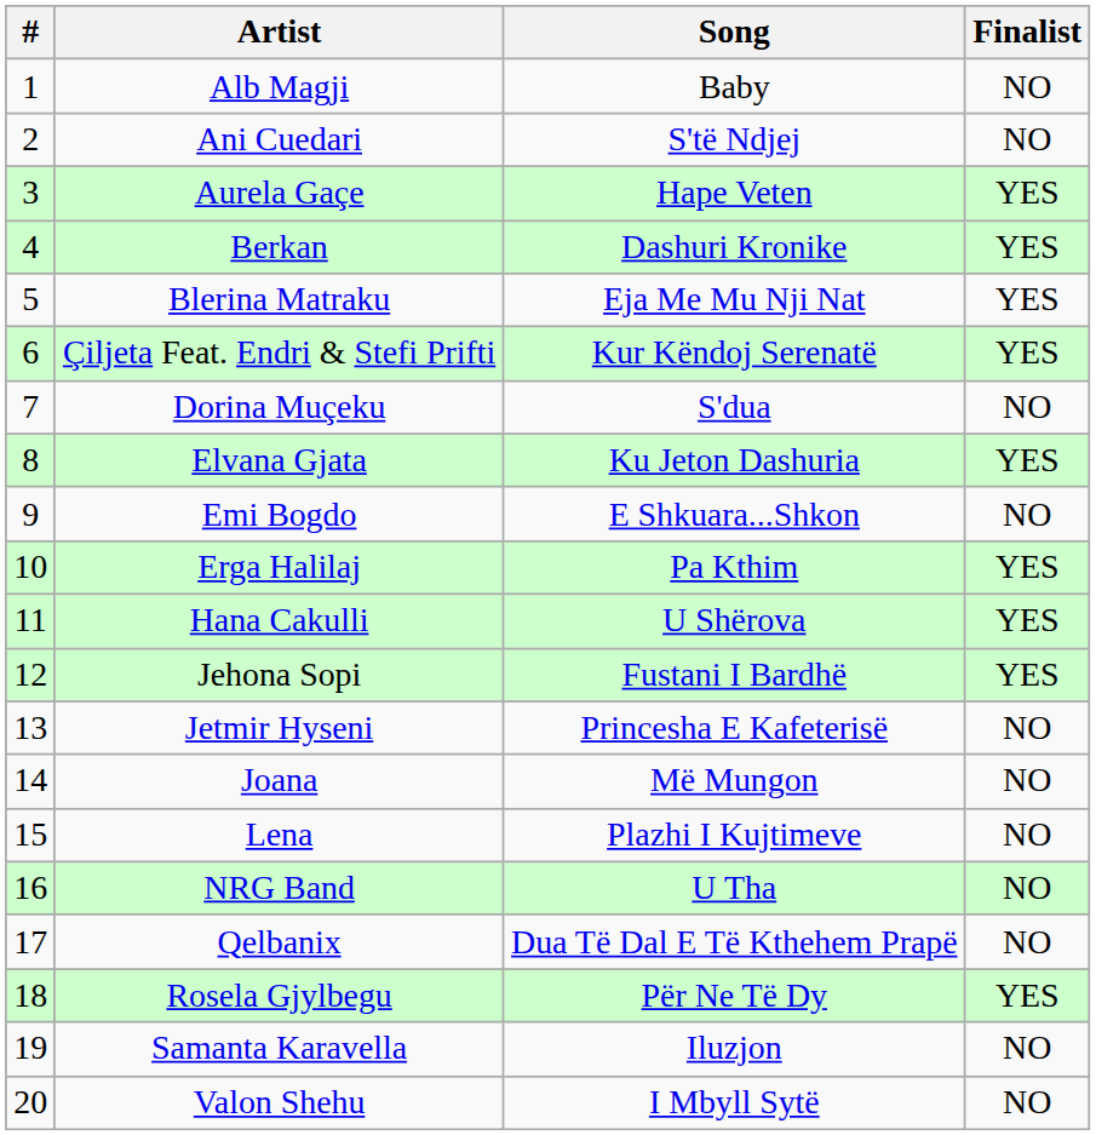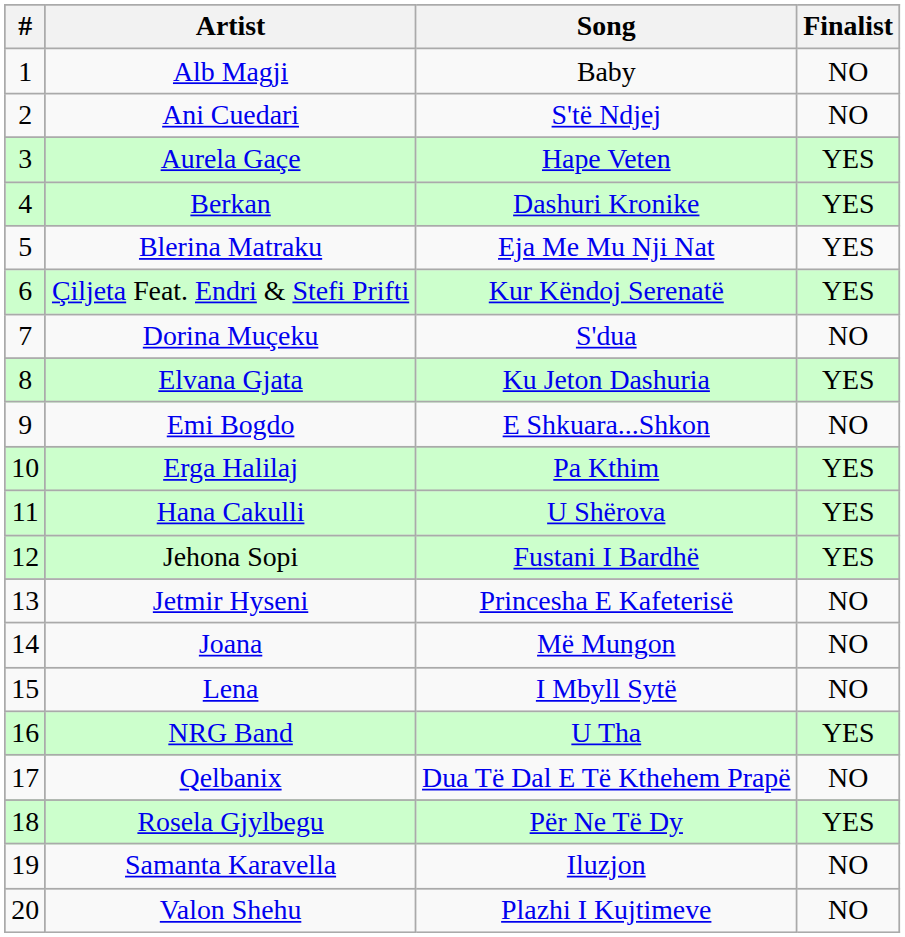Lena | Song: Plazhi I Kujtimeve -> I Mbyll Sytë
NRG Band | Finalist: NO -> YES
Valon Shehu | Song: I Mbyll Sytë -> Plazhi I Kujtimeve
